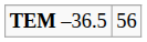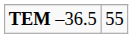TEM –36.5 | column 2: 56 -> 55
